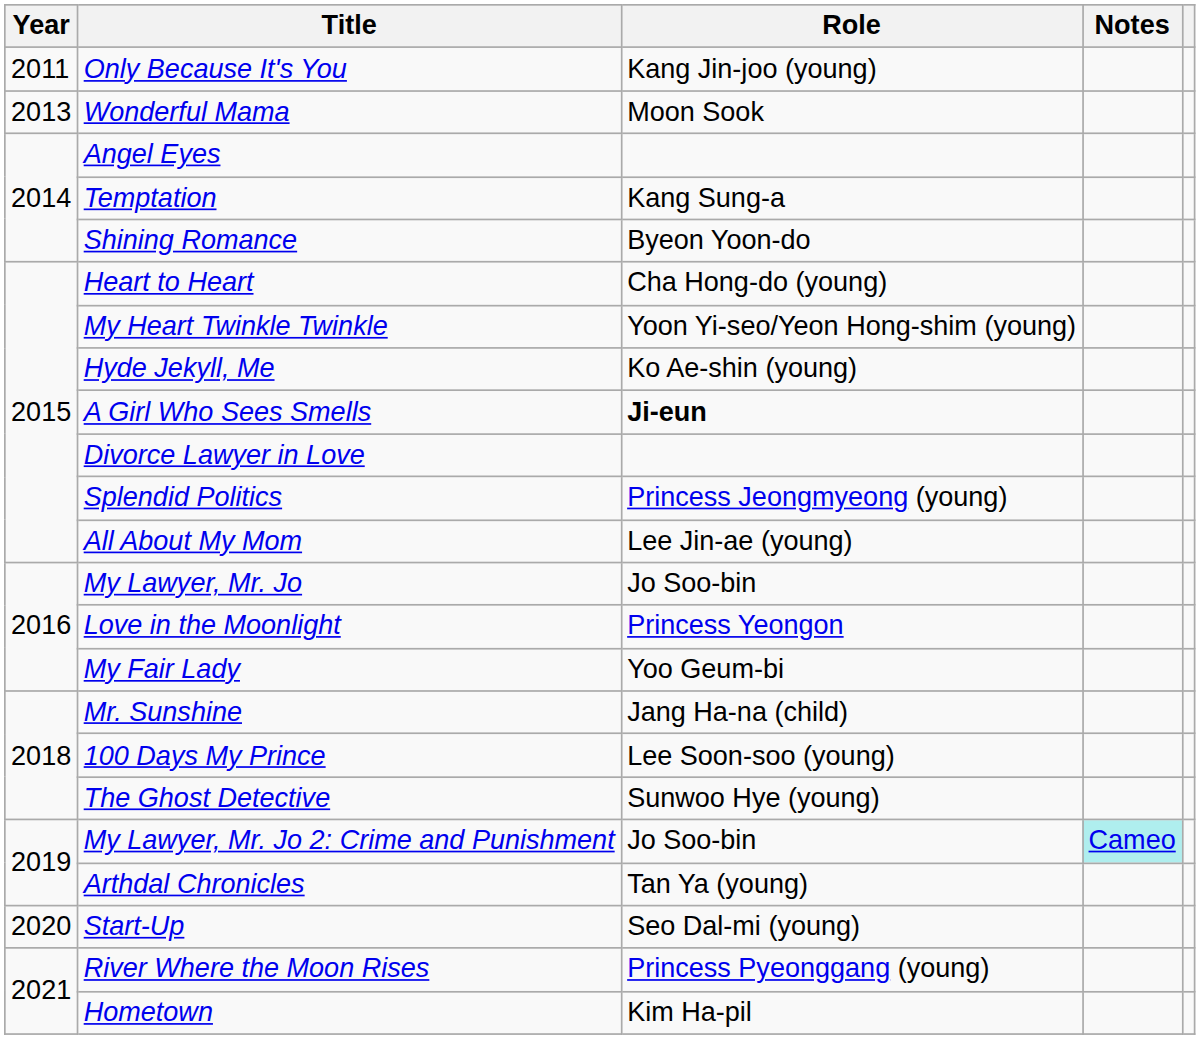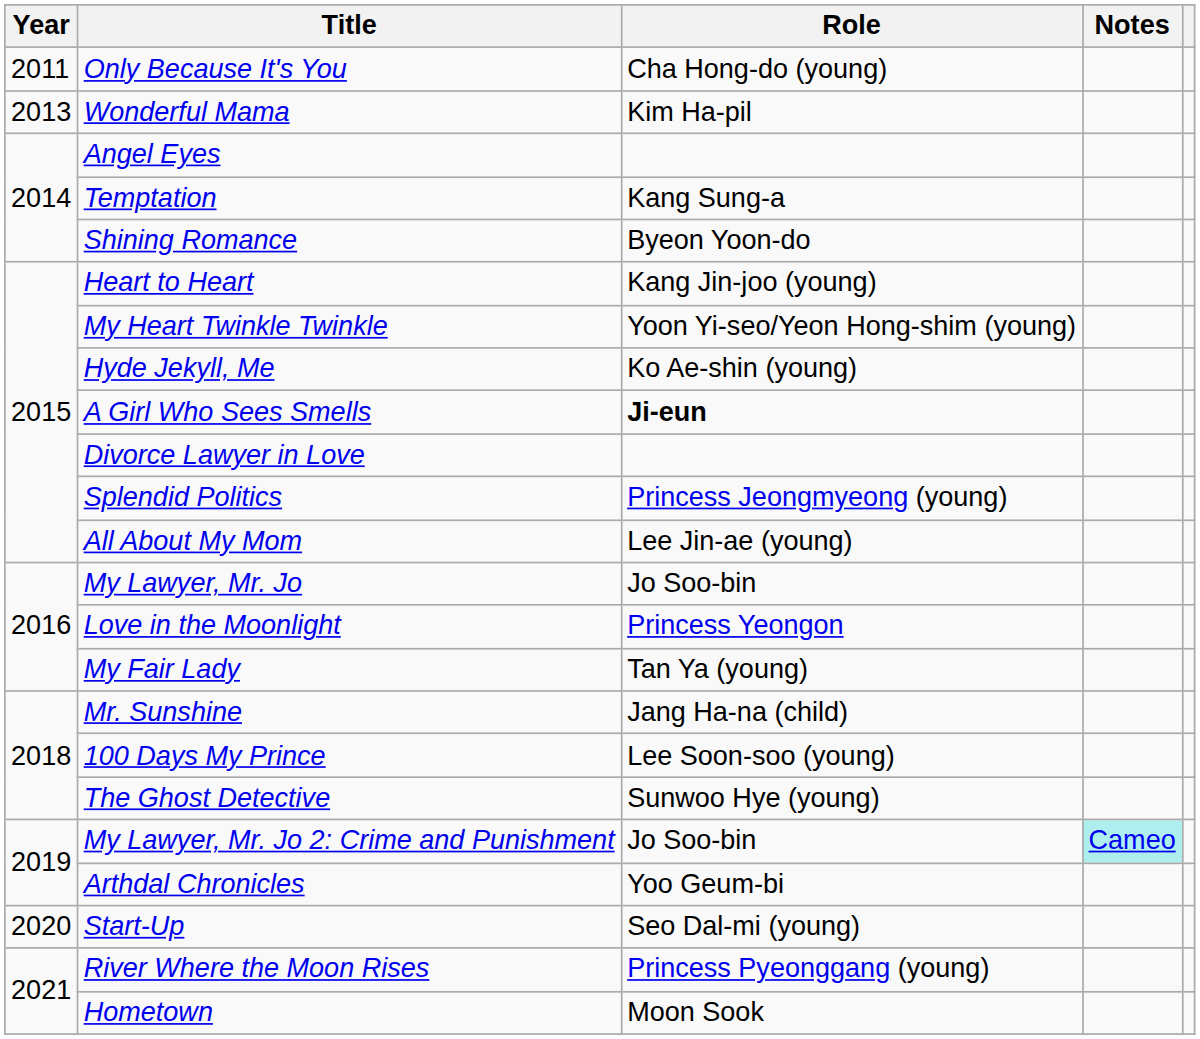Only Because It's You | Role: Kang Jin-joo (young) -> Cha Hong-do (young)
Wonderful Mama | Role: Moon Sook -> Kim Ha-pil
Heart to Heart | Role: Cha Hong-do (young) -> Kang Jin-joo (young)
My Fair Lady | Role: Yoo Geum-bi -> Tan Ya (young)
Arthdal Chronicles | Role: Tan Ya (young) -> Yoo Geum-bi
Hometown | Role: Kim Ha-pil -> Moon Sook
